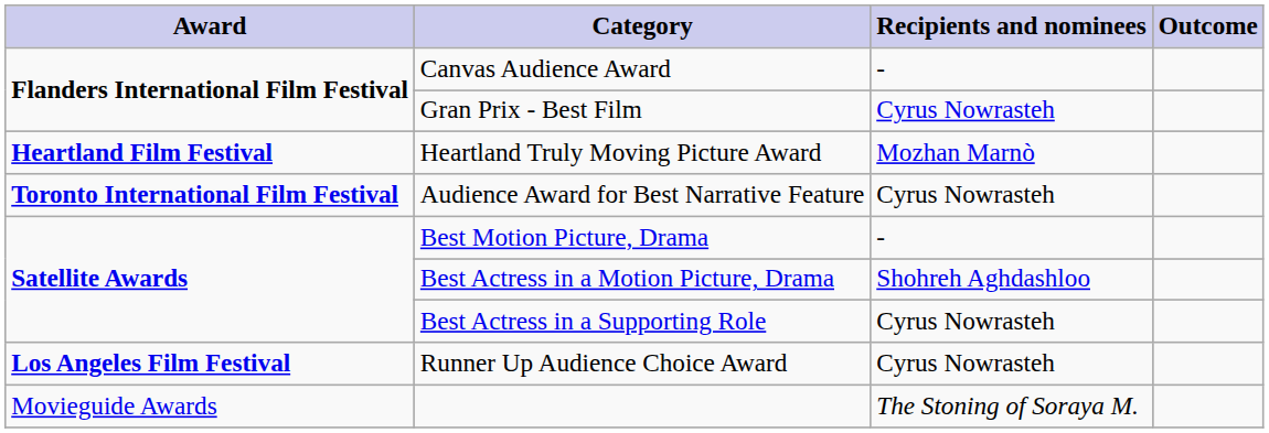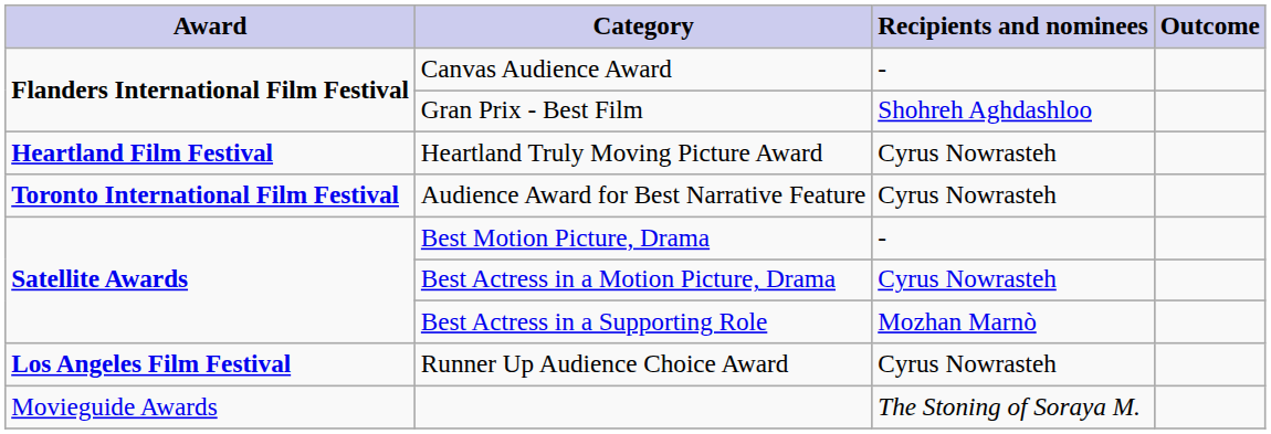Gran Prix - Best Film | Recipients and nominees: Cyrus Nowrasteh -> Shohreh Aghdashloo
Heartland Truly Moving Picture Award | Recipients and nominees: Mozhan Marnò -> Cyrus Nowrasteh
Best Actress in a Motion Picture, Drama | Recipients and nominees: Shohreh Aghdashloo -> Cyrus Nowrasteh
Best Actress in a Supporting Role | Recipients and nominees: Cyrus Nowrasteh -> Mozhan Marnò
